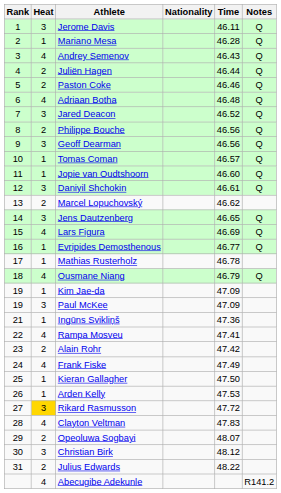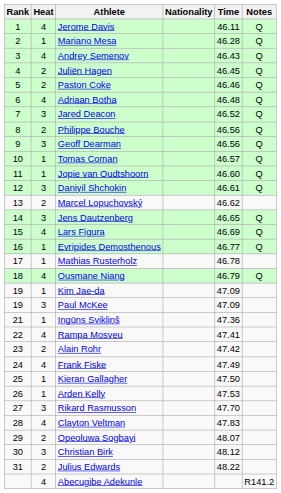Jerome Davis | Heat: 3 -> 4
Juliën Hagen | Time: 46.44 -> 46.45
Rikard Rasmusson | Heat: gold background -> no background
Rikard Rasmusson | Time: 47.72 -> 47.70
